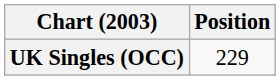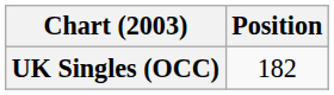UK Singles (OCC) | Position: 229 -> 182
